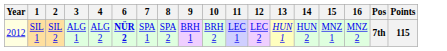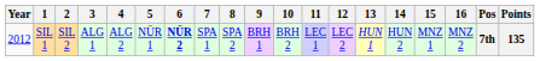+ column: 5 | NÜR 1
SIL 1 | Year: lightyellow background -> no background
SIL 1 | Points: 115 -> 135
